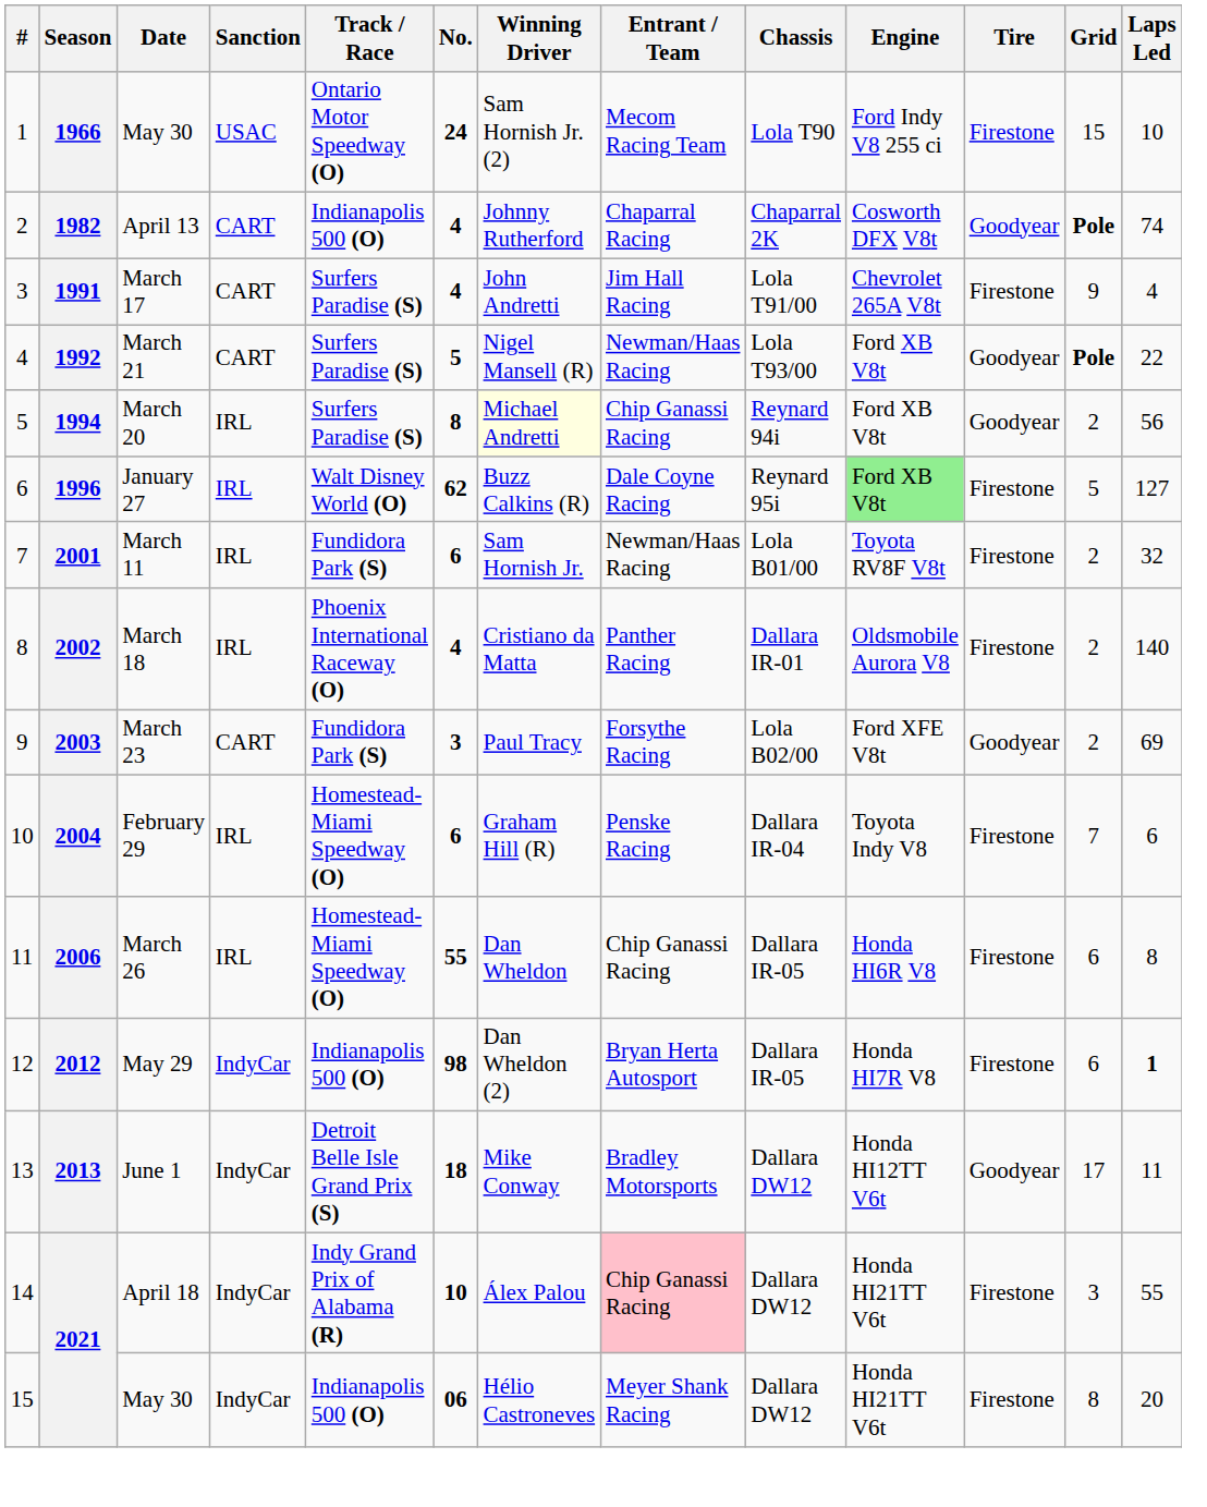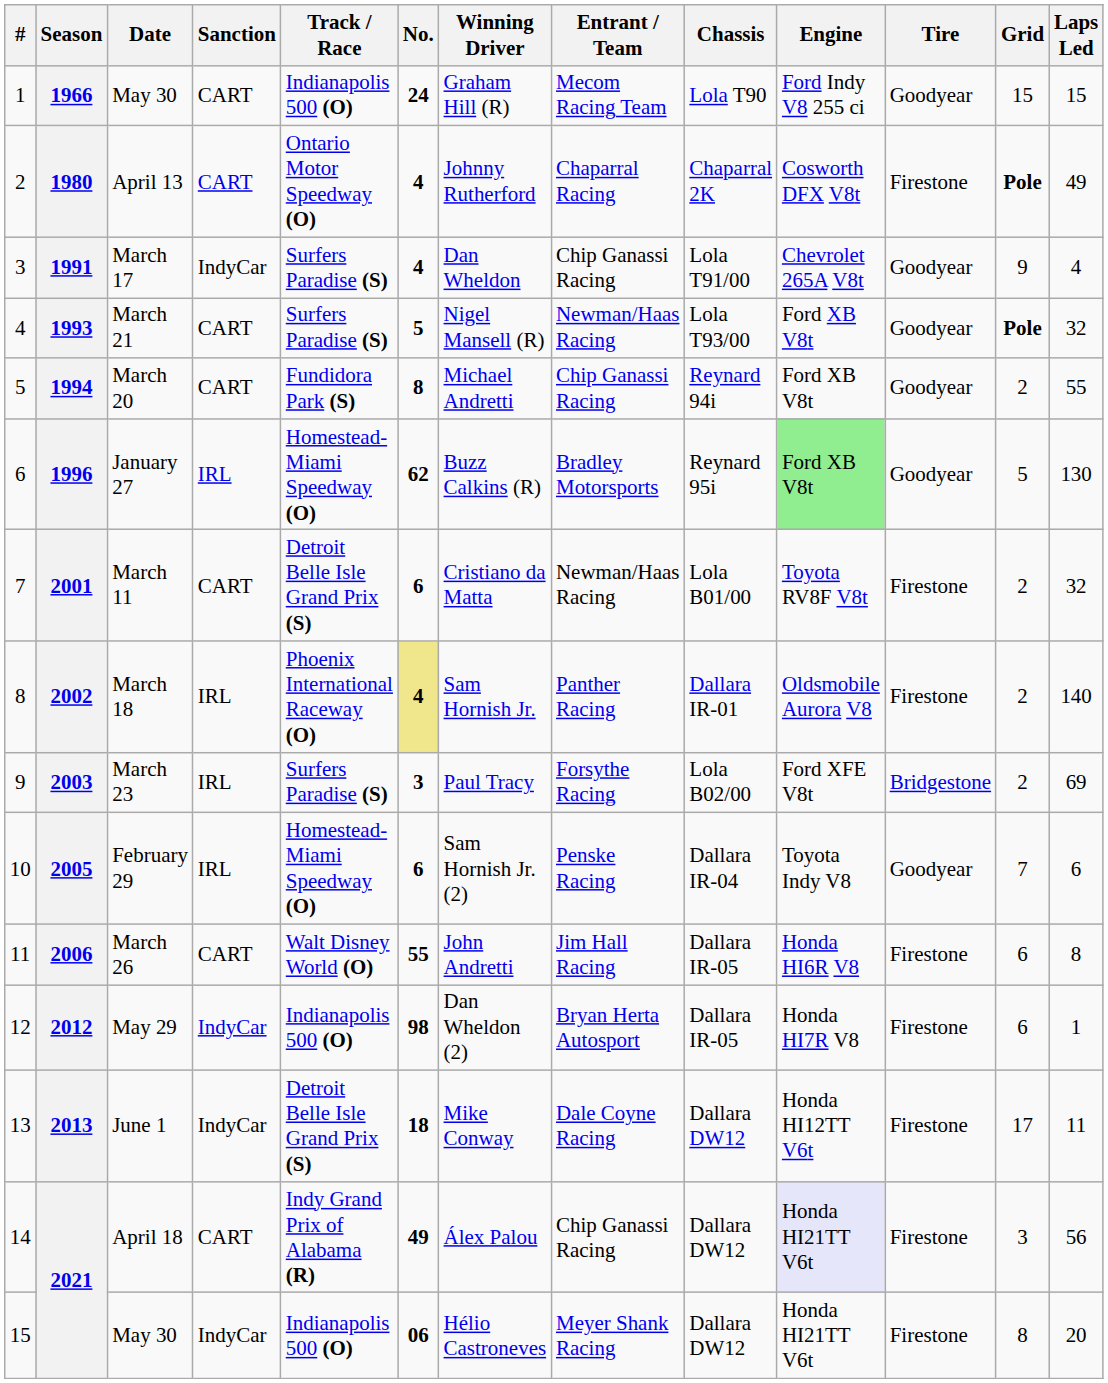1 / May 30 | Sanction: USAC -> CART
1 / May 30 | Track / Race: Ontario Motor Speedway (O) -> Indianapolis 500 (O)
1 / May 30 | Winning Driver: Sam Hornish Jr. (2) -> Graham Hill (R)
1 / May 30 | Tire: Firestone -> Goodyear
1 / May 30 | Laps Led: 10 -> 15
April 13 | Season: 1982 -> 1980
April 13 | Track / Race: Indianapolis 500 (O) -> Ontario Motor Speedway (O)
April 13 | Tire: Goodyear -> Firestone
April 13 | Laps Led: 74 -> 49
March 17 | Sanction: CART -> IndyCar
March 17 | Winning Driver: John Andretti -> Dan Wheldon
March 17 | Entrant / Team: Jim Hall Racing -> Chip Ganassi Racing
March 17 | Tire: Firestone -> Goodyear
March 21 | Season: 1992 -> 1993
March 21 | Laps Led: 22 -> 32
March 20 | Sanction: IRL -> CART
March 20 | Track / Race: Surfers Paradise (S) -> Fundidora Park (S)
March 20 | Winning Driver: lightyellow background -> no background
March 20 | Laps Led: 56 -> 55
January 27 | Track / Race: Walt Disney World (O) -> Homestead-Miami Speedway (O)
January 27 | Entrant / Team: Dale Coyne Racing -> Bradley Motorsports
January 27 | Tire: Firestone -> Goodyear
January 27 | Laps Led: 127 -> 130
March 11 | Sanction: IRL -> CART
March 11 | Track / Race: Fundidora Park (S) -> Detroit Belle Isle Grand Prix (S)
March 11 | Winning Driver: Sam Hornish Jr. -> Cristiano da Matta
March 18 | No.: no background -> khaki background
March 18 | Winning Driver: Cristiano da Matta -> Sam Hornish Jr.
March 23 | Sanction: CART -> IRL
March 23 | Track / Race: Fundidora Park (S) -> Surfers Paradise (S)
March 23 | Tire: Goodyear -> Bridgestone
February 29 | Season: 2004 -> 2005
February 29 | Winning Driver: Graham Hill (R) -> Sam Hornish Jr. (2)
February 29 | Tire: Firestone -> Goodyear
March 26 | Sanction: IRL -> CART
March 26 | Track / Race: Homestead-Miami Speedway (O) -> Walt Disney World (O)
March 26 | Winning Driver: Dan Wheldon -> John Andretti
March 26 | Entrant / Team: Chip Ganassi Racing -> Jim Hall Racing
May 29 | Laps Led: bold -> normal
June 1 | Entrant / Team: Bradley Motorsports -> Dale Coyne Racing
June 1 | Tire: Goodyear -> Firestone
April 18 | Sanction: IndyCar -> CART
April 18 | No.: 10 -> 49
April 18 | Entrant / Team: pink background -> no background
April 18 | Engine: no background -> lavender background
April 18 | Laps Led: 55 -> 56
